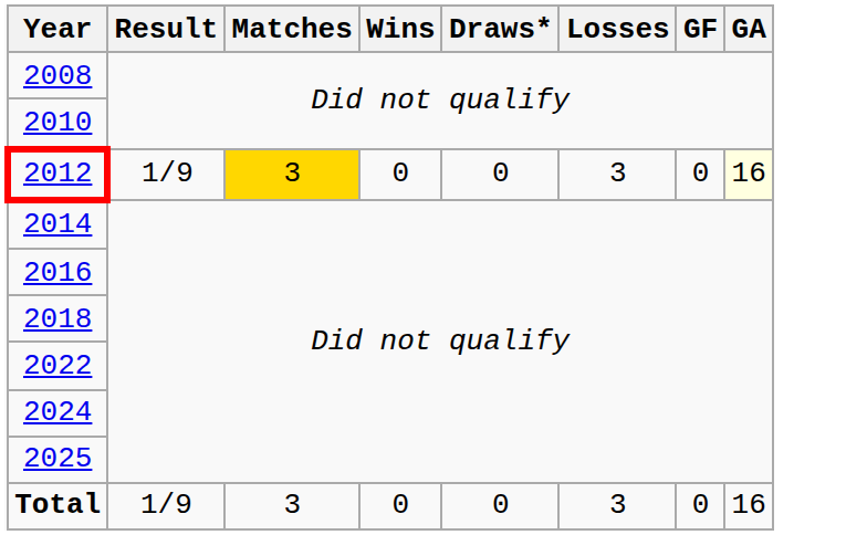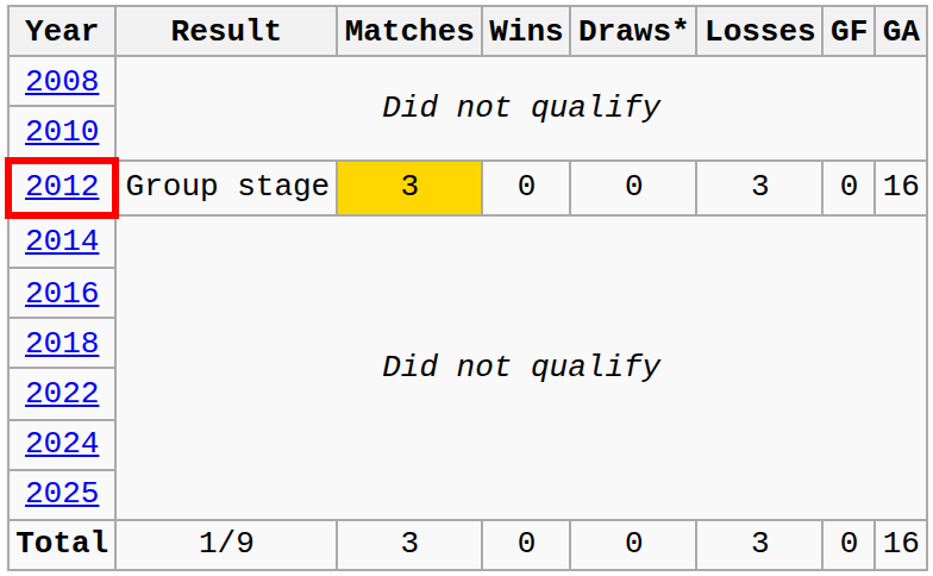2012 | Result: 1/9 -> Group stage
2012 | GA: lightyellow background -> no background
